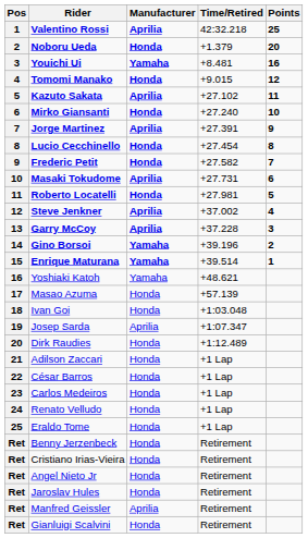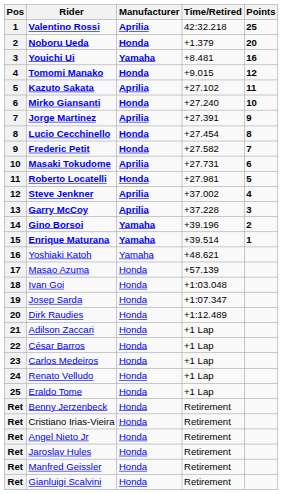Josep Sarda | Manufacturer: Aprilia -> Honda
Manfred Geissler | Manufacturer: Aprilia -> Honda
